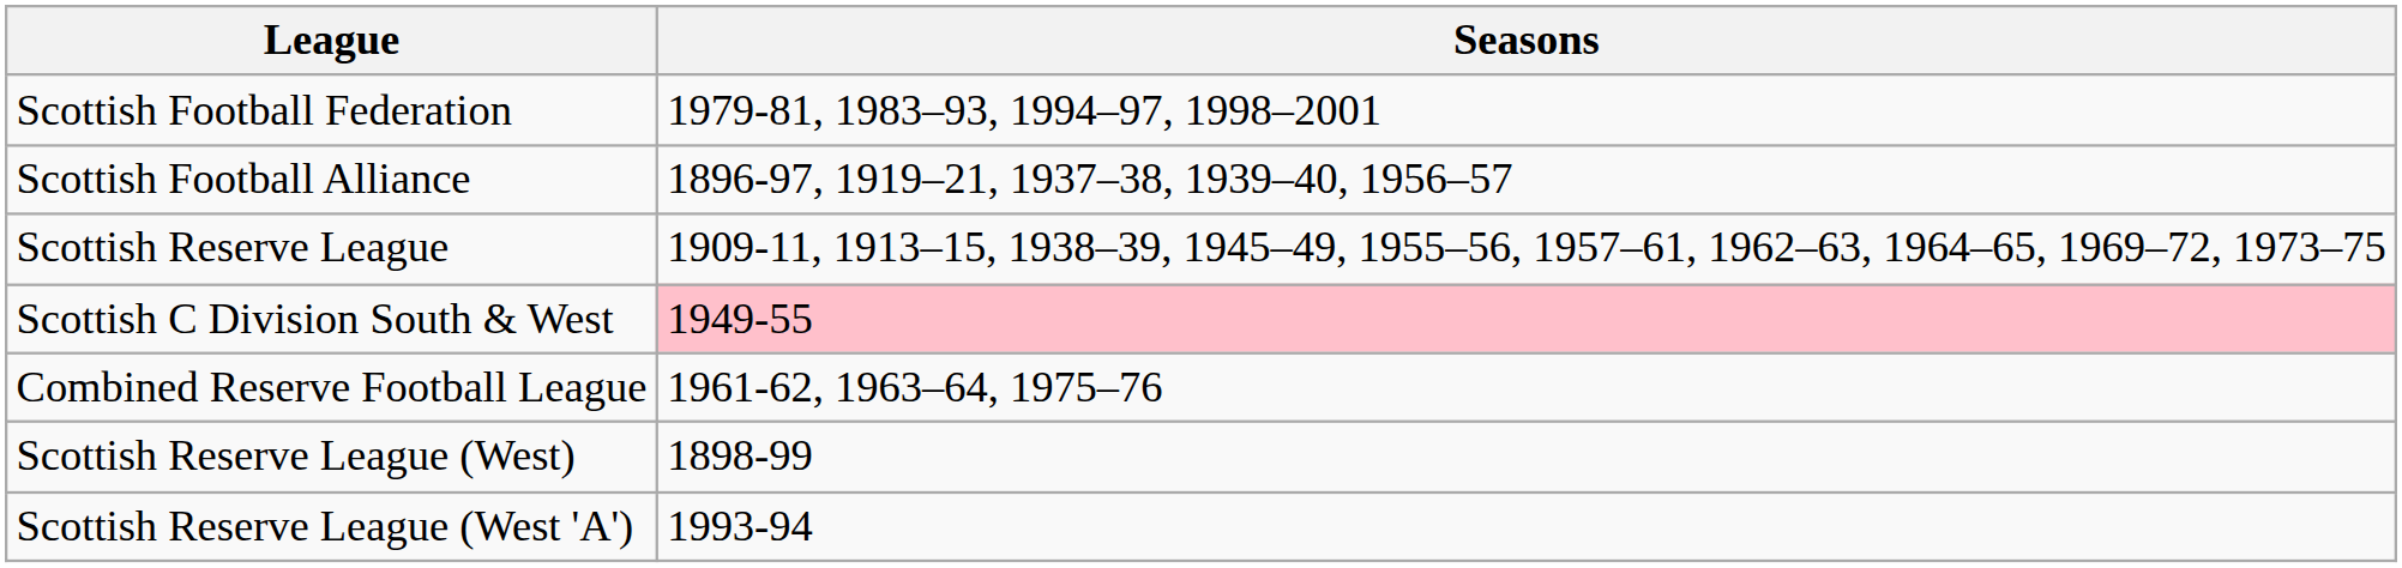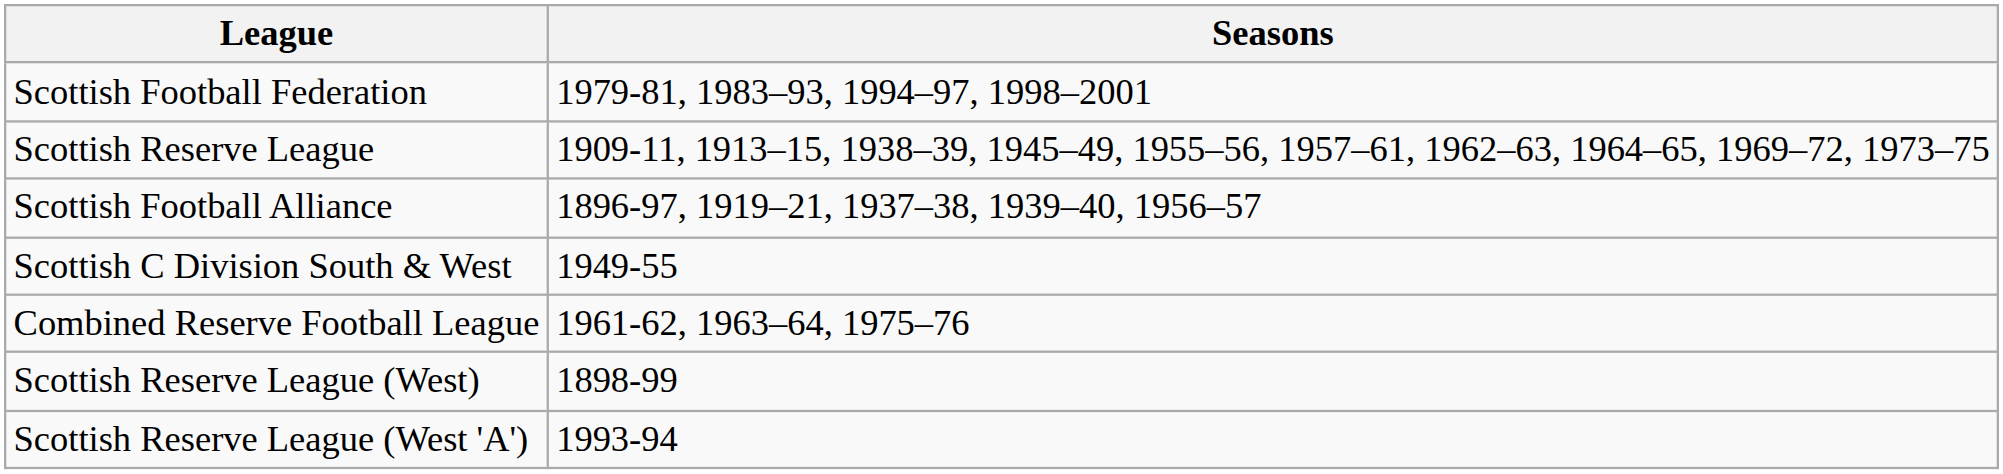rows swapped: Scottish Football Alliance <-> Scottish Reserve League
Scottish C Division South & West | Seasons: pink background -> no background
